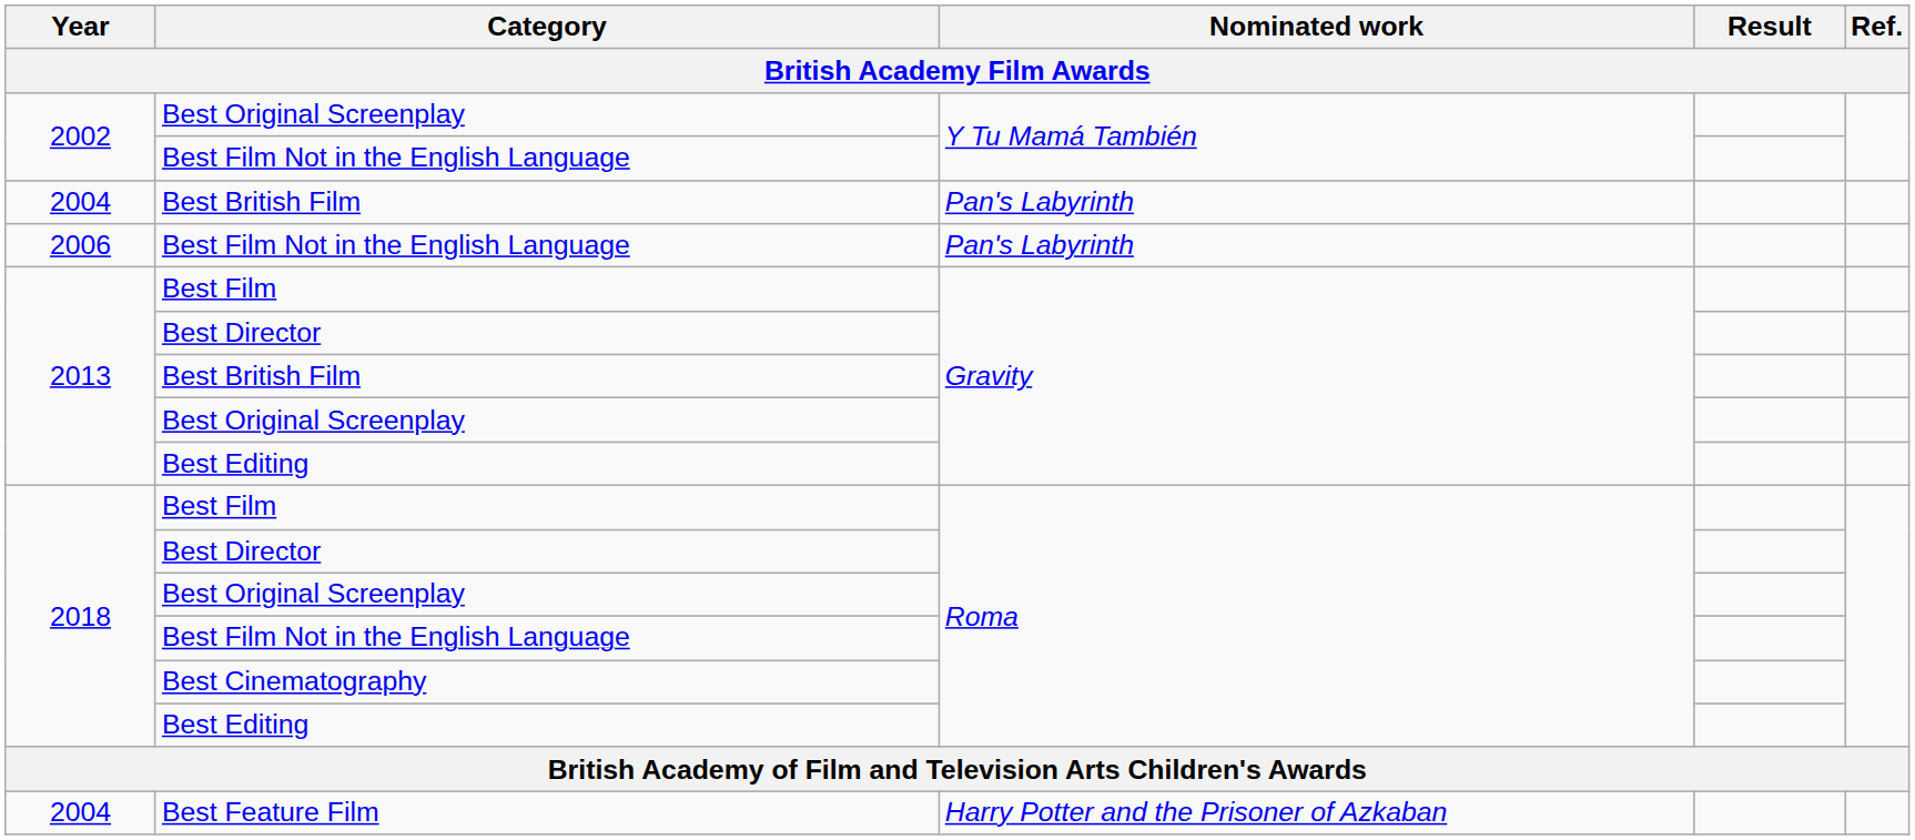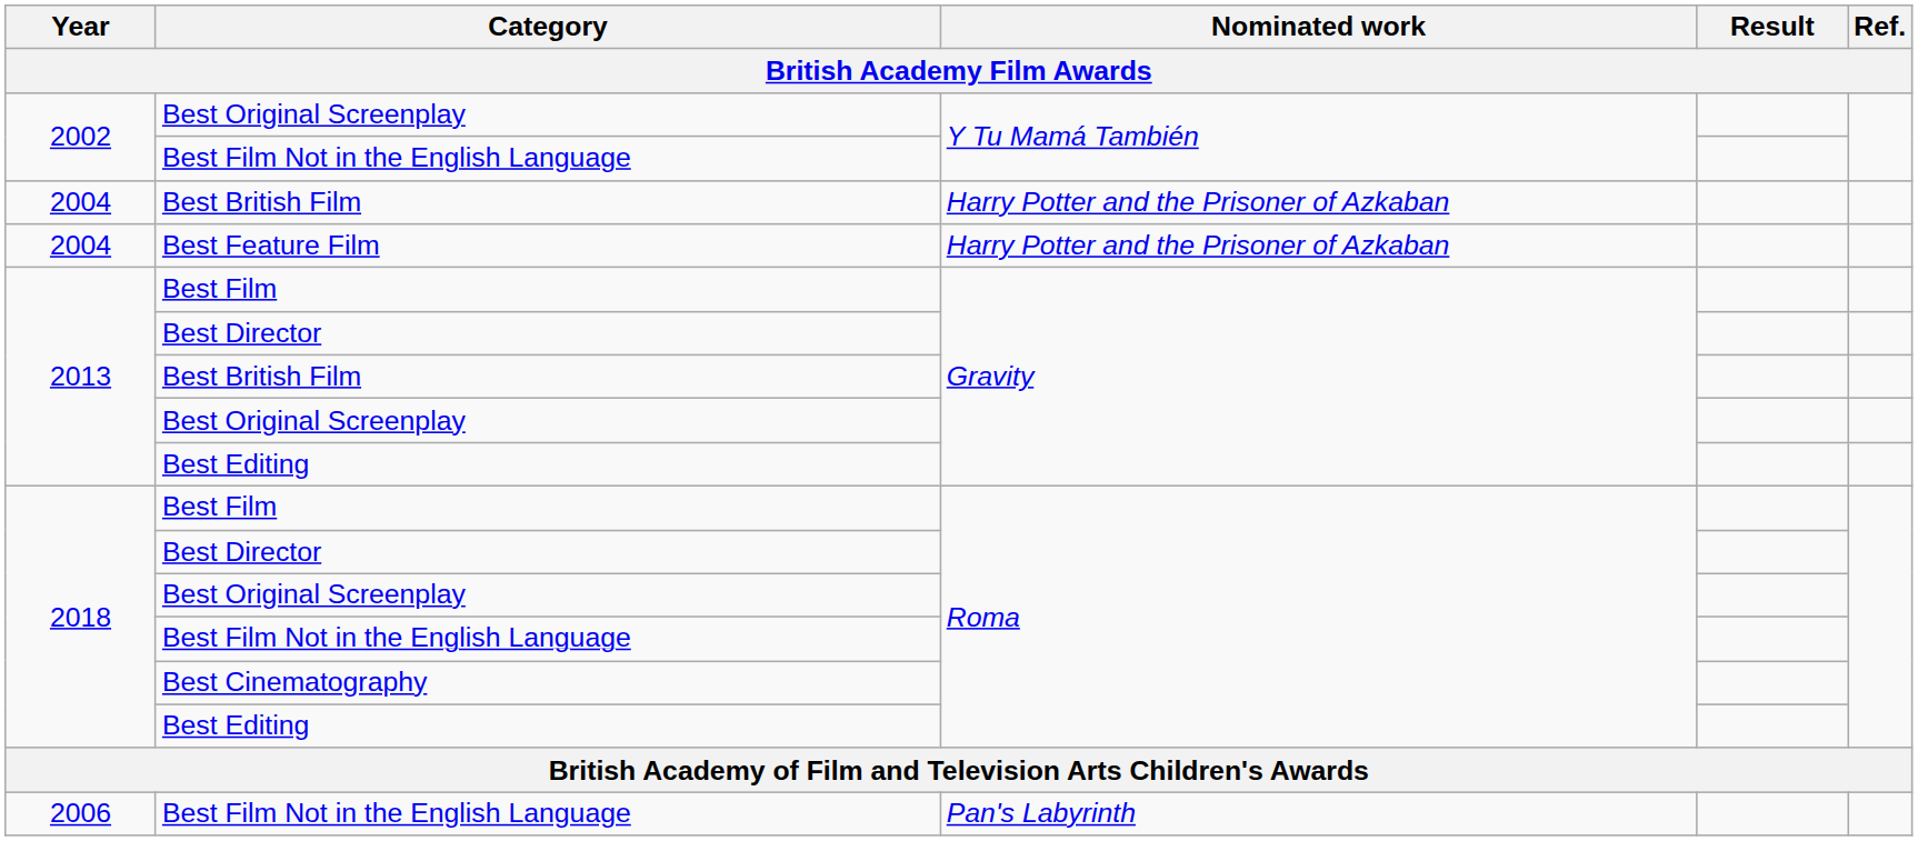2004 / Best British Film | Nominated work: Pan's Labyrinth -> Harry Potter and the Prisoner of Azkaban
rows swapped: 2006 / Best Film Not in the English Language <-> Best Feature Film
